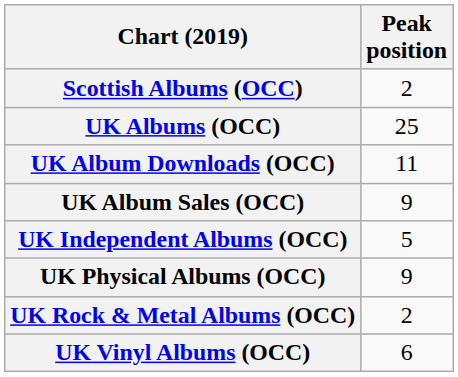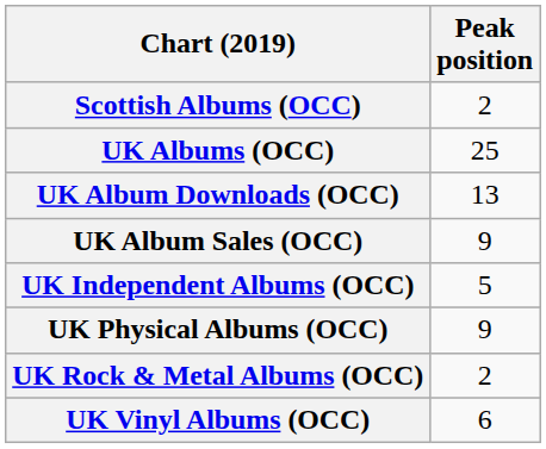UK Album Downloads (OCC) | Peak position: 11 -> 13
